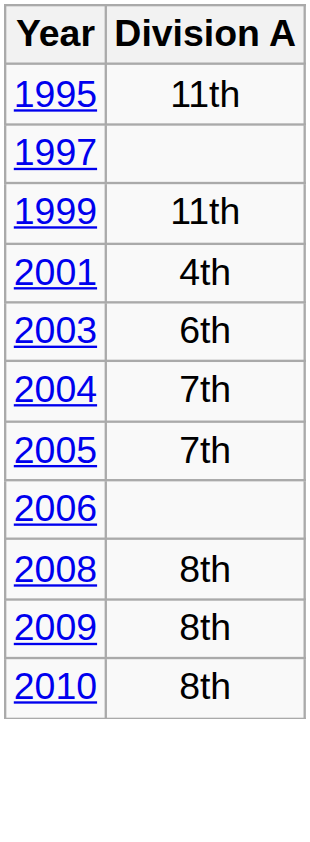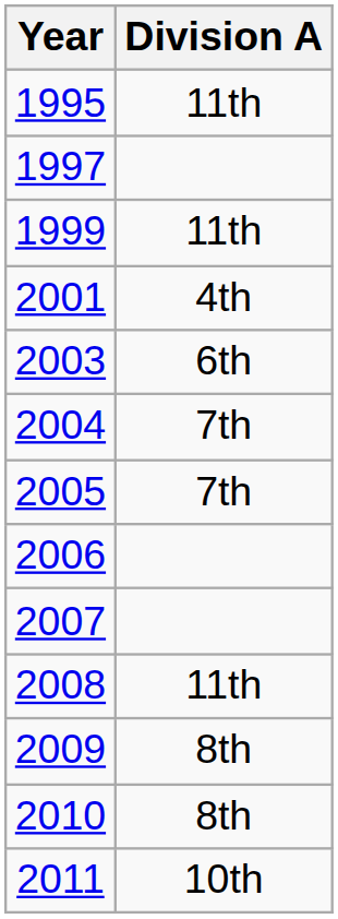+ row: 2007
2008 | Division A: 8th -> 11th
+ row: 2011 | 10th
